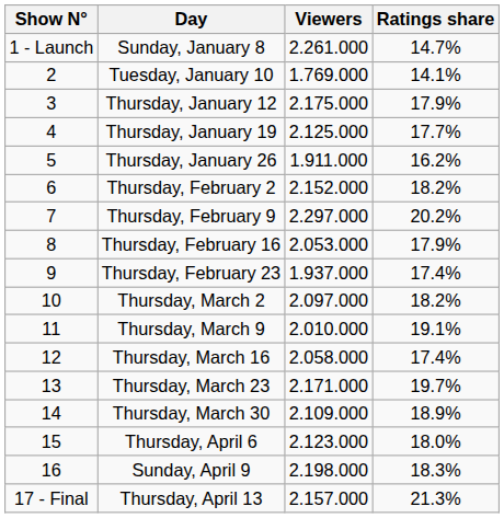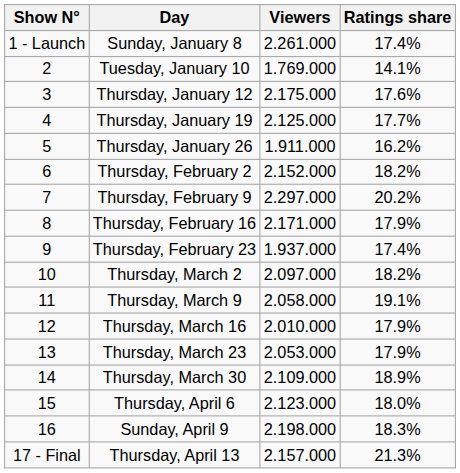Sunday, January 8 | Ratings share: 14.7% -> 17.4%
Thursday, January 12 | Ratings share: 17.9% -> 17.6%
Thursday, February 16 | Viewers: 2.053.000 -> 2.171.000
Thursday, March 9 | Viewers: 2.010.000 -> 2.058.000
Thursday, March 16 | Viewers: 2.058.000 -> 2.010.000
Thursday, March 16 | Ratings share: 17.4% -> 17.9%
Thursday, March 23 | Viewers: 2.171.000 -> 2.053.000
Thursday, March 23 | Ratings share: 19.7% -> 17.9%
